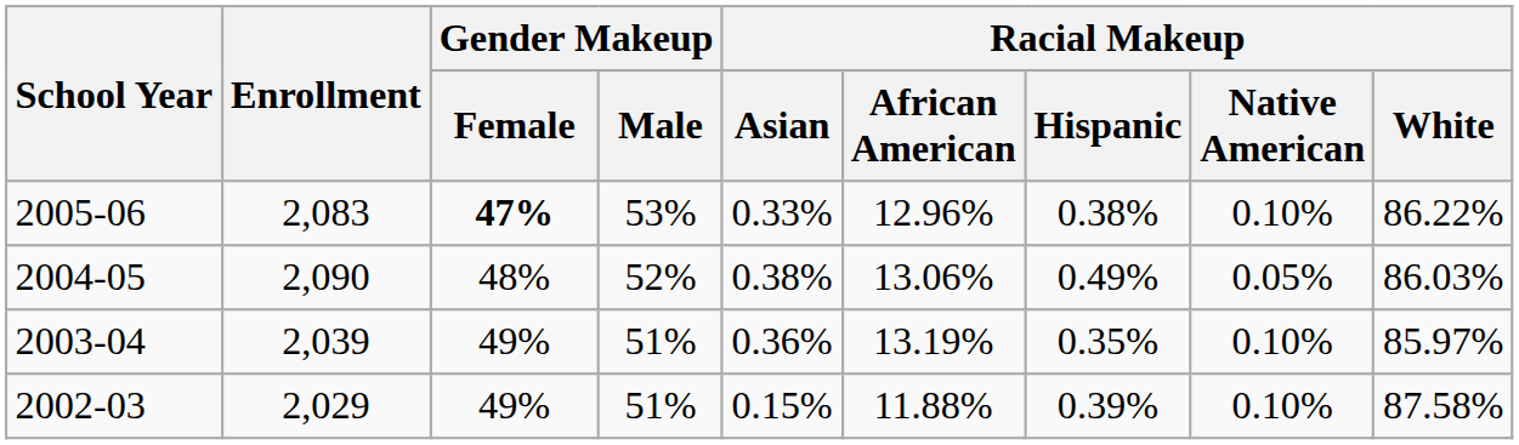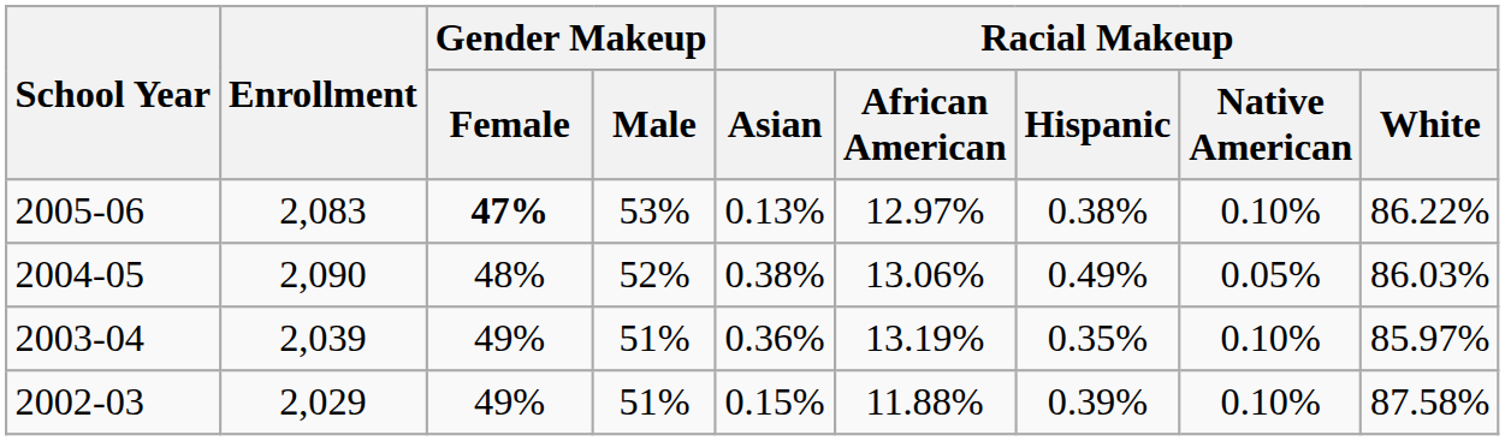2005-06 | Racial Makeup / Asian: 0.33% -> 0.13%
2005-06 | Racial Makeup / African American: 12.96% -> 12.97%
